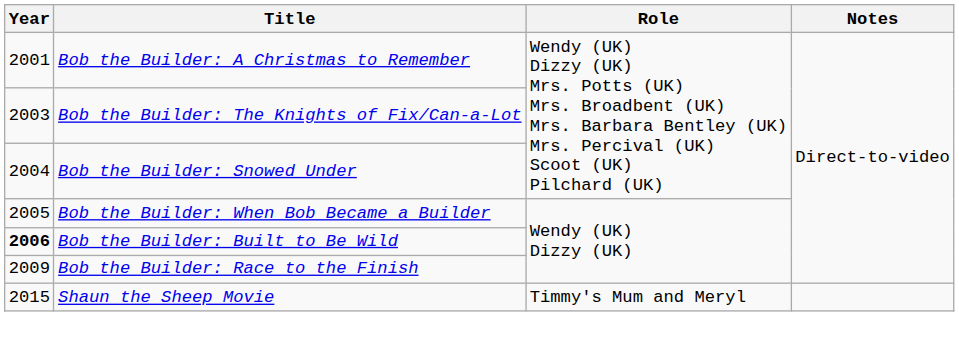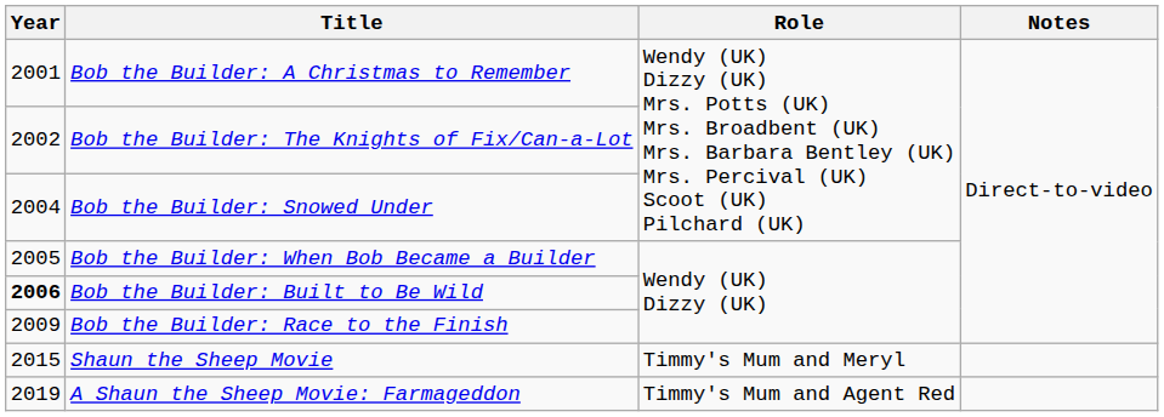Bob the Builder: The Knights of Fix/Can-a-Lot | Year: 2003 -> 2002
+ row: 2019 | A Shaun the Sheep Movie: Farmageddon | Timmy's Mum and Agent Red
